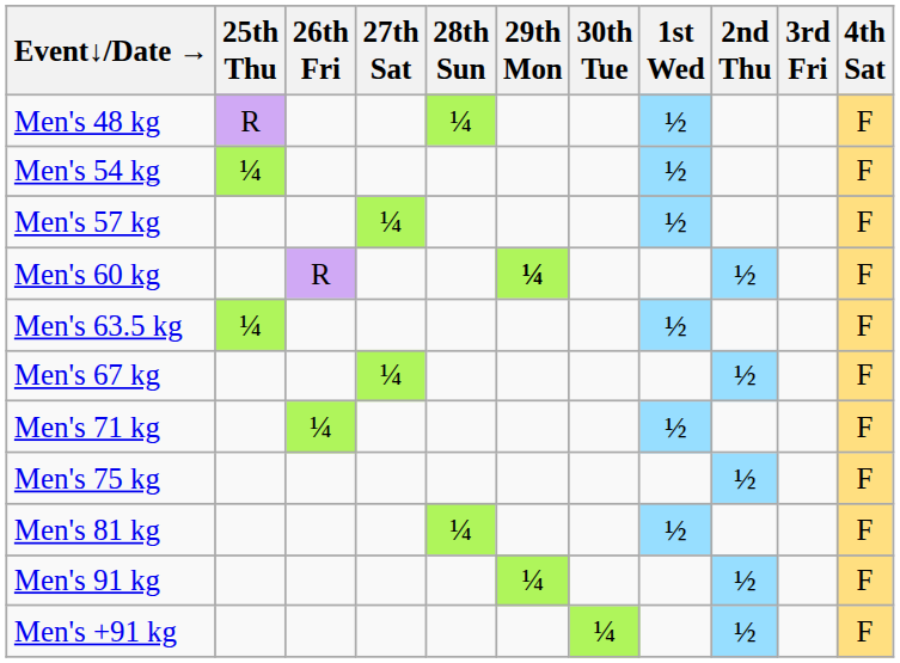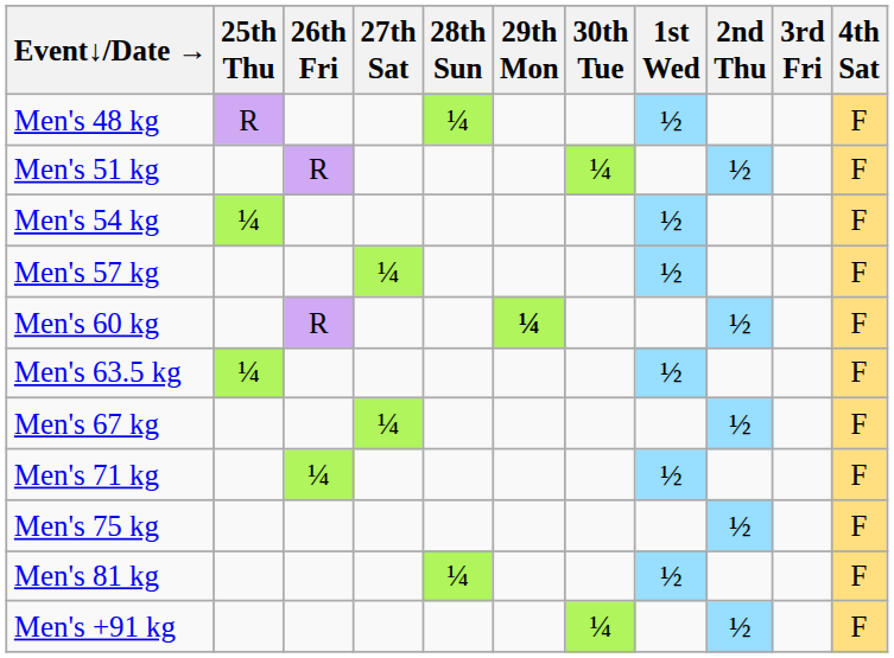+ row: Men's 51 kg | R | ¼ | ½ | F
- row: Men's 91 kg | ¼ | ½ | F
